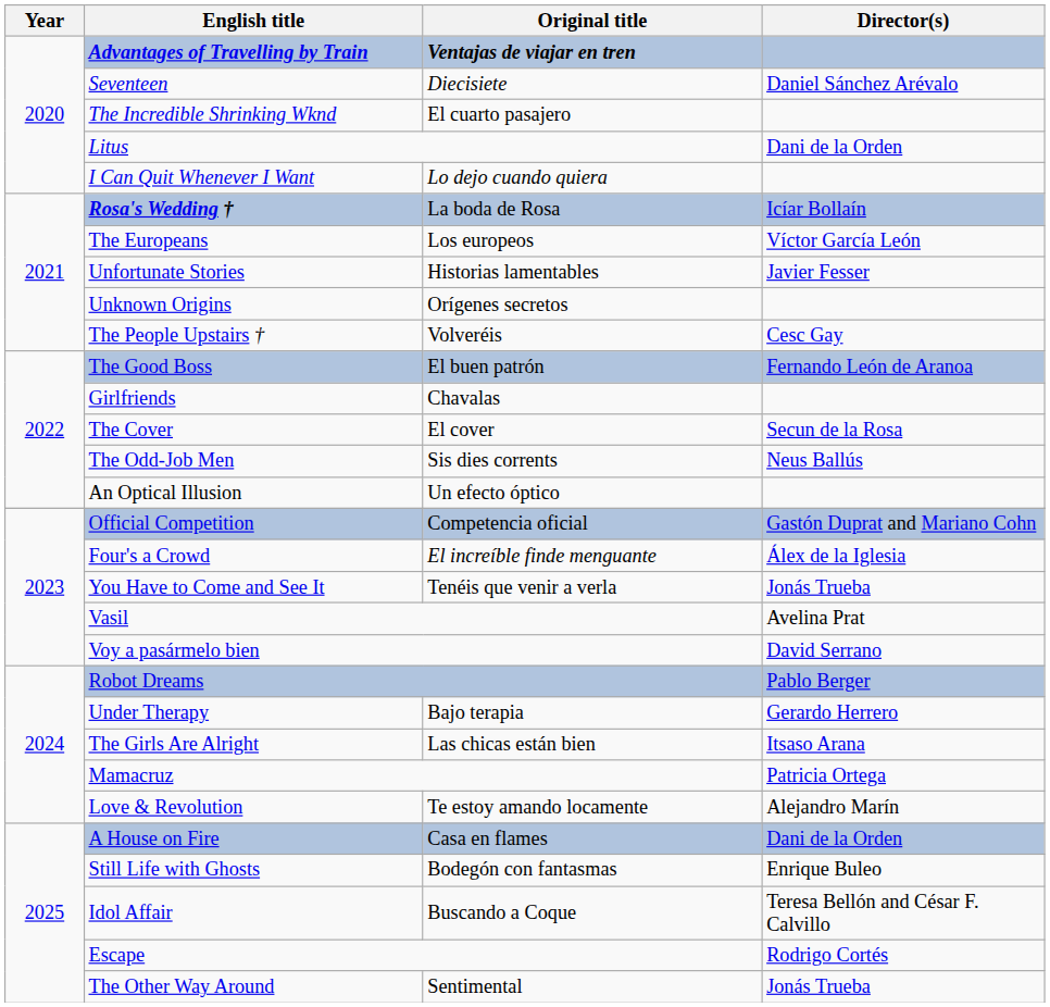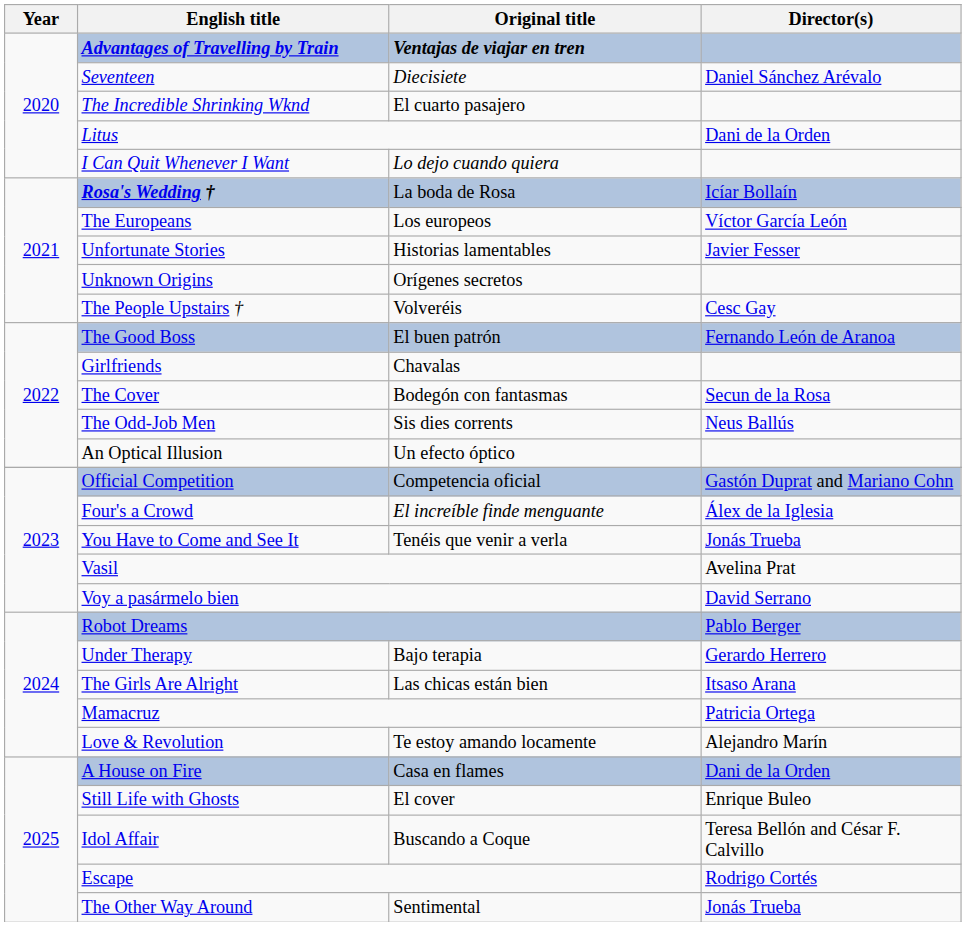The Cover | Original title: El cover -> Bodegón con fantasmas
Still Life with Ghosts | Original title: Bodegón con fantasmas -> El cover
